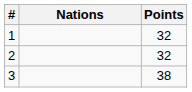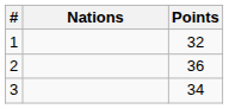2 | Points: 32 -> 36
3 | Points: 38 -> 34
